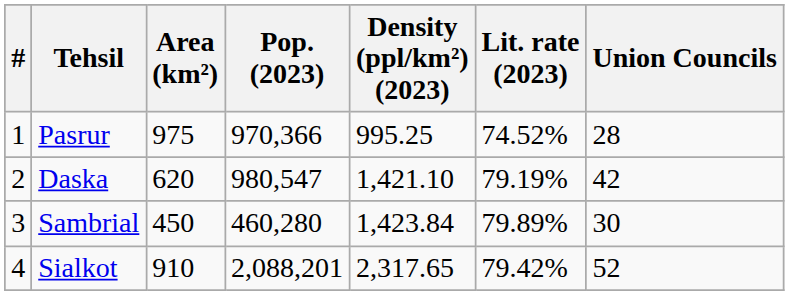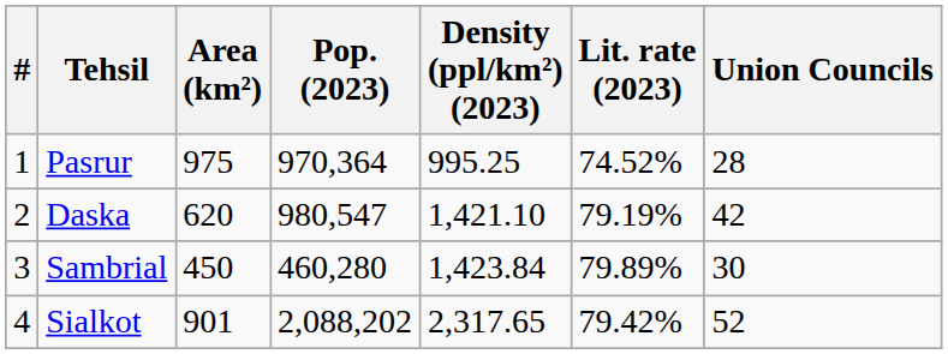Pasrur | Pop. (2023): 970,366 -> 970,364
Sialkot | Area (km²): 910 -> 901
Sialkot | Pop. (2023): 2,088,201 -> 2,088,202
